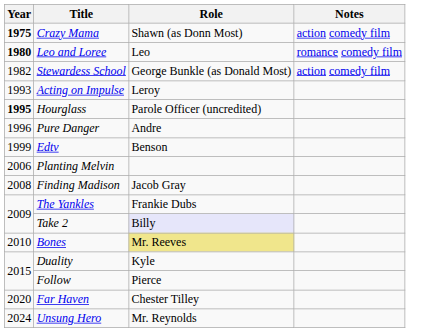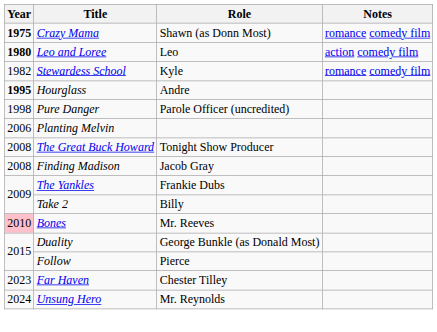Crazy Mama | Notes: action comedy film -> romance comedy film
Leo and Loree | Notes: romance comedy film -> action comedy film
Stewardess School | Role: George Bunkle (as Donald Most) -> Kyle
Stewardess School | Notes: action comedy film -> romance comedy film
- row: 1993 | Acting on Impulse | Leroy
Hourglass | Role: Parole Officer (uncredited) -> Andre
Pure Danger | Year: 1996 -> 1998
Pure Danger | Role: Andre -> Parole Officer (uncredited)
- row: 1999 | Edtv | Benson
+ row: 2008 | The Great Buck Howard | Tonight Show Producer
Take 2 | Role: lavender background -> no background
Bones | Year: no background -> pink background
Bones | Role: khaki background -> no background
Duality | Role: Kyle -> George Bunkle (as Donald Most)
Far Haven | Year: 2020 -> 2023
